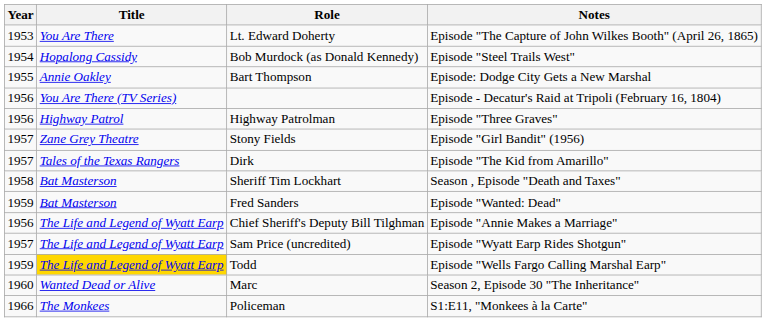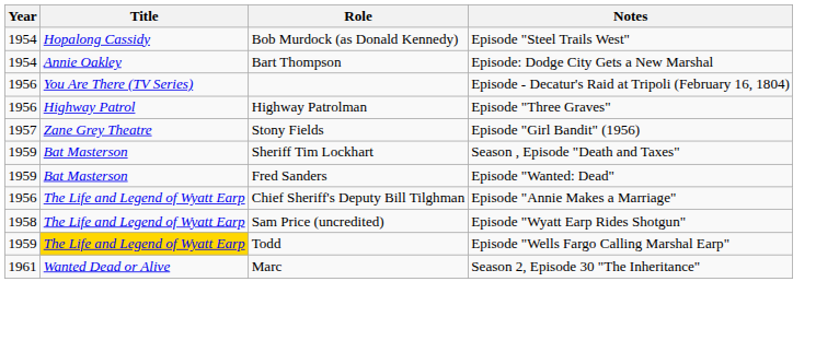- row: 1953 | You Are There | Lt. Edward Doherty | Episode "The Capture of John Wilkes Booth" (April 26, 1865)
Bart Thompson | Year: 1955 -> 1954
- row: 1957 | Tales of the Texas Rangers | Dirk | Episode "The Kid from Amarillo"
Sheriff Tim Lockhart | Year: 1958 -> 1959
Sam Price (uncredited) | Year: 1957 -> 1958
Marc | Year: 1960 -> 1961
- row: 1966 | The Monkees | Policeman | S1:E11, "Monkees à la Carte"
